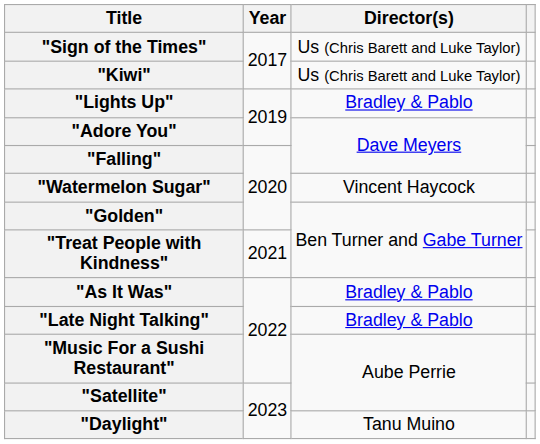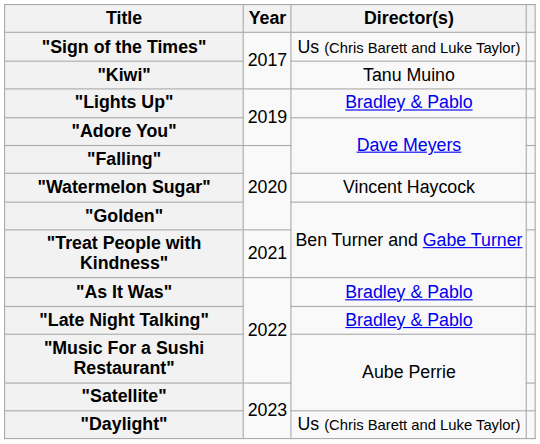"Kiwi" | Director(s): Us (Chris Barett and Luke Taylor) -> Tanu Muino
"Daylight" | Director(s): Tanu Muino -> Us (Chris Barett and Luke Taylor)
